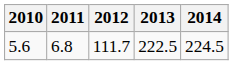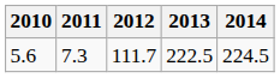5.6 | 2011: 6.8 -> 7.3
